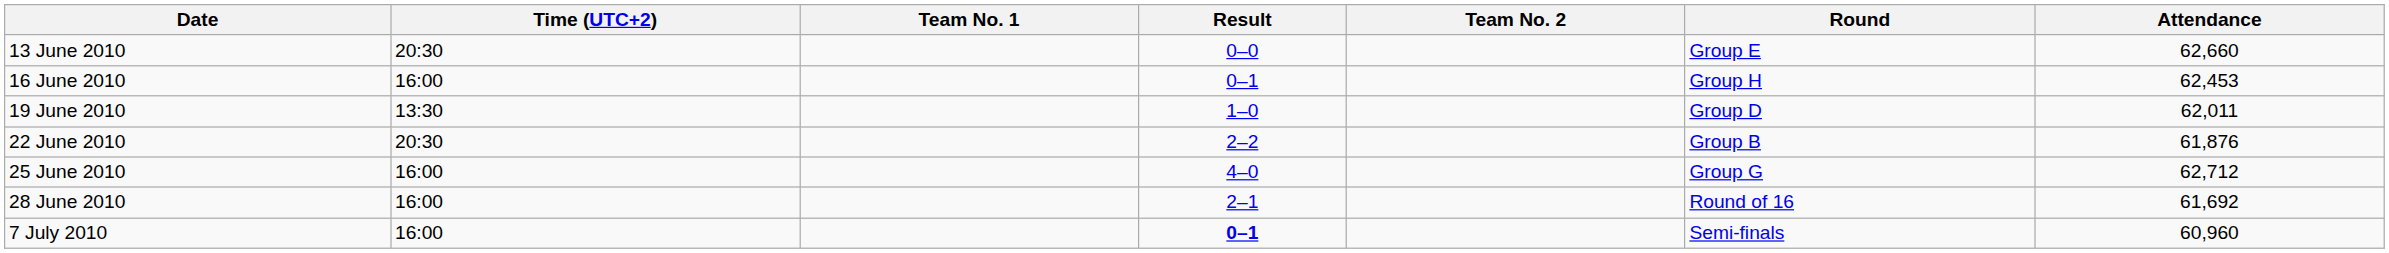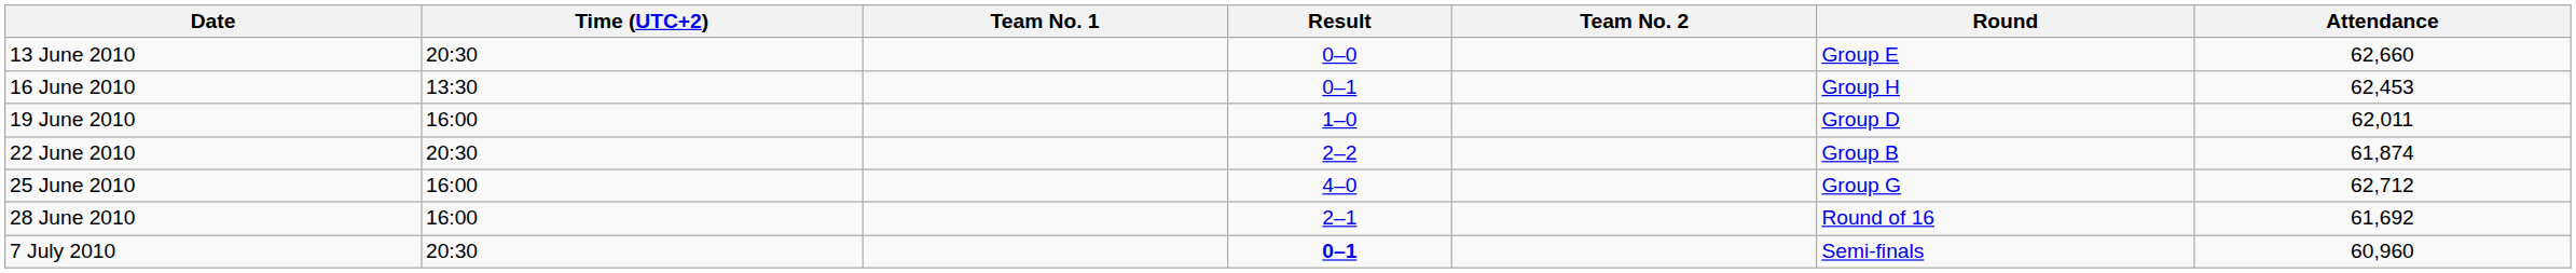16 June 2010 | Time (UTC+2): 16:00 -> 13:30
19 June 2010 | Time (UTC+2): 13:30 -> 16:00
22 June 2010 | Attendance: 61,876 -> 61,874
7 July 2010 | Time (UTC+2): 16:00 -> 20:30
